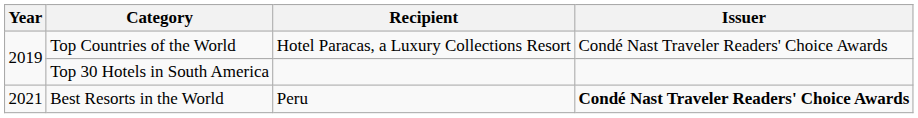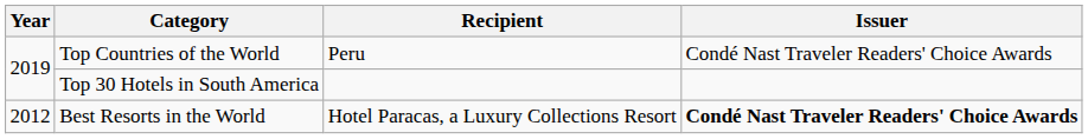Top Countries of the World | Recipient: Hotel Paracas, a Luxury Collections Resort -> Peru
Best Resorts in the World | Year: 2021 -> 2012
Best Resorts in the World | Recipient: Peru -> Hotel Paracas, a Luxury Collections Resort
